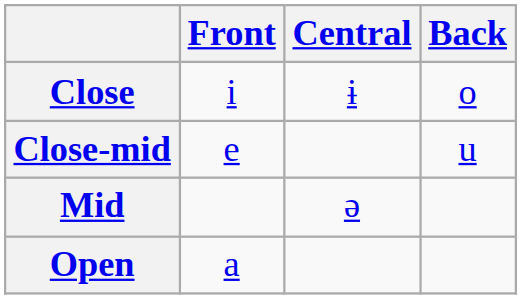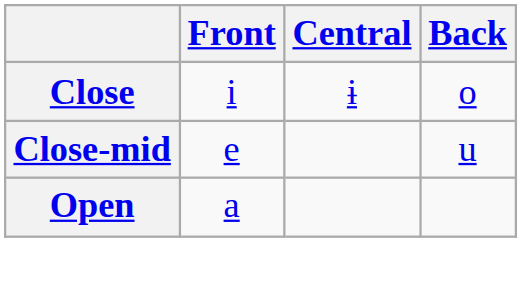- row: Mid | ə
